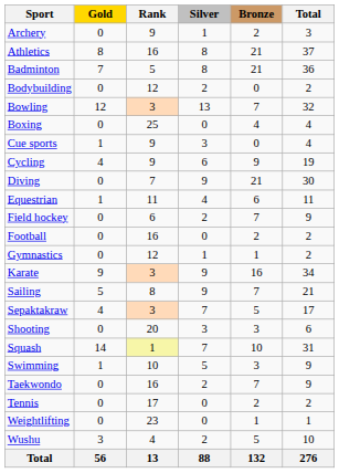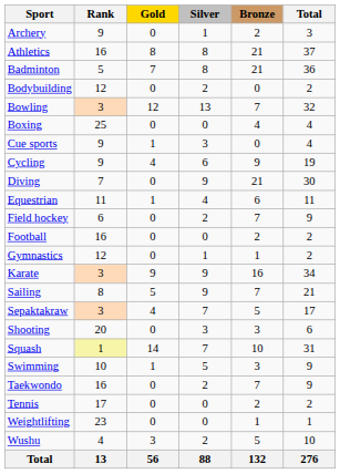columns swapped: Rank <-> Gold
